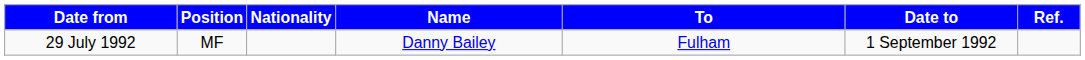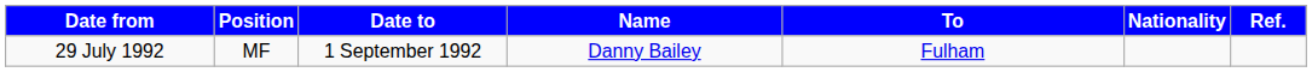columns swapped: Nationality <-> Date to
